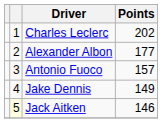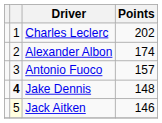Alexander Albon | Points: 177 -> 174
Jake Dennis | column 2: normal -> bold
Jake Dennis | Points: 149 -> 148
